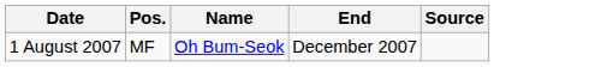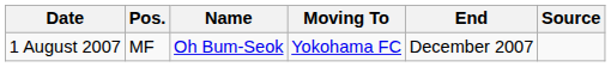+ column: Moving To | Yokohama FC
